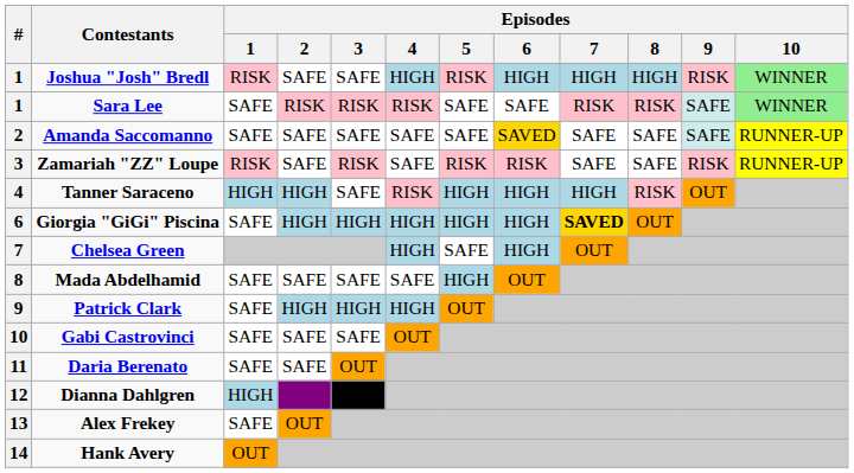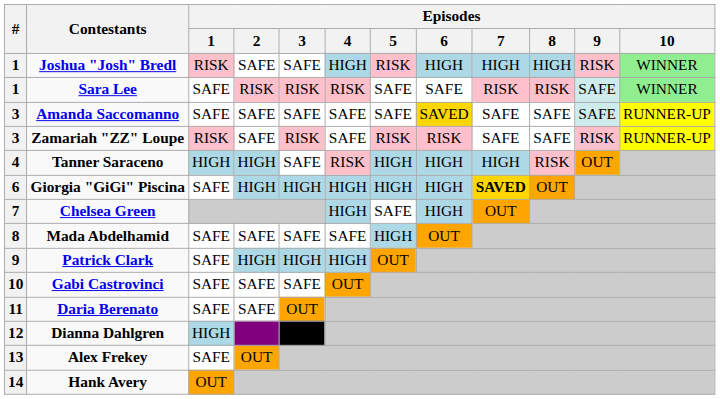Amanda Saccomanno | #: 2 -> 3
